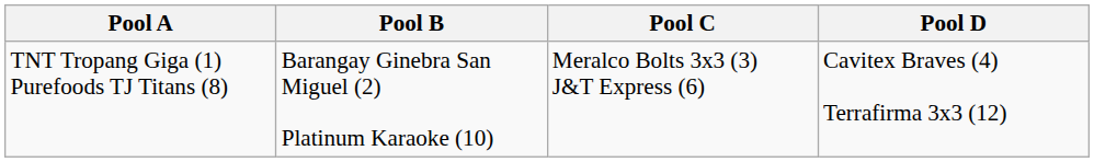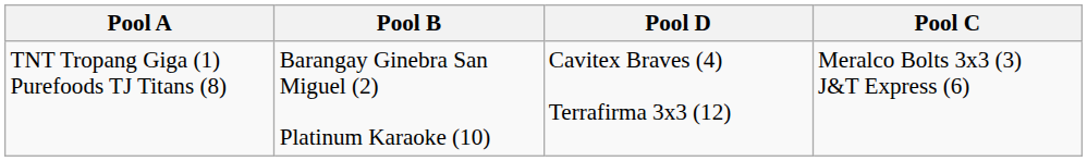columns swapped: Pool C <-> Pool D
